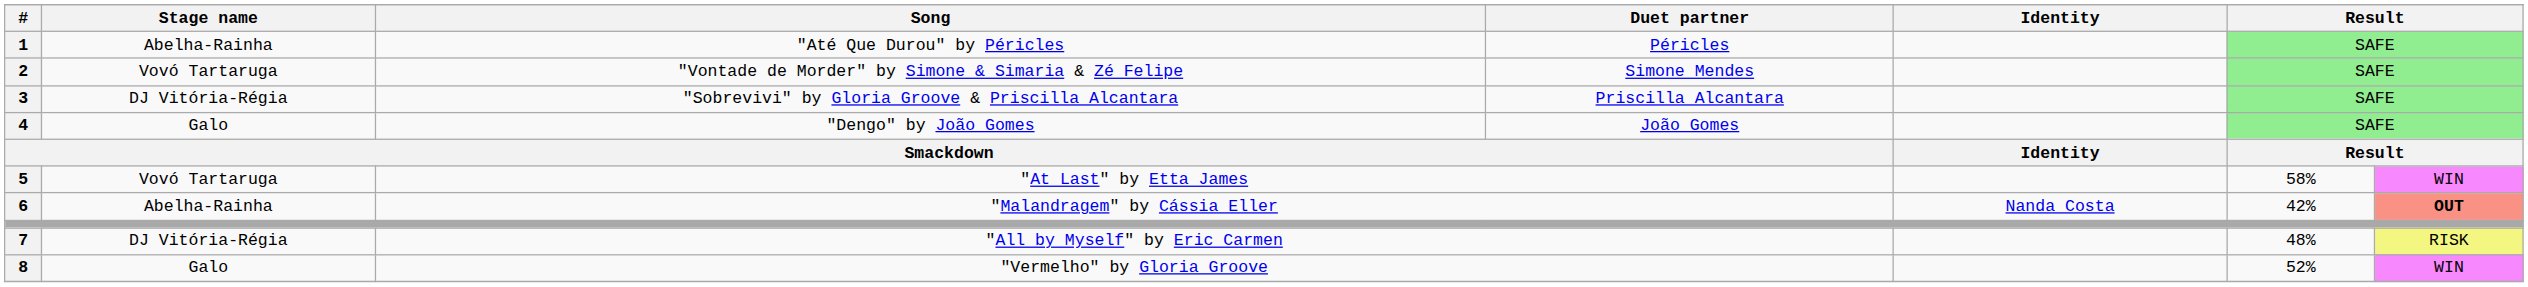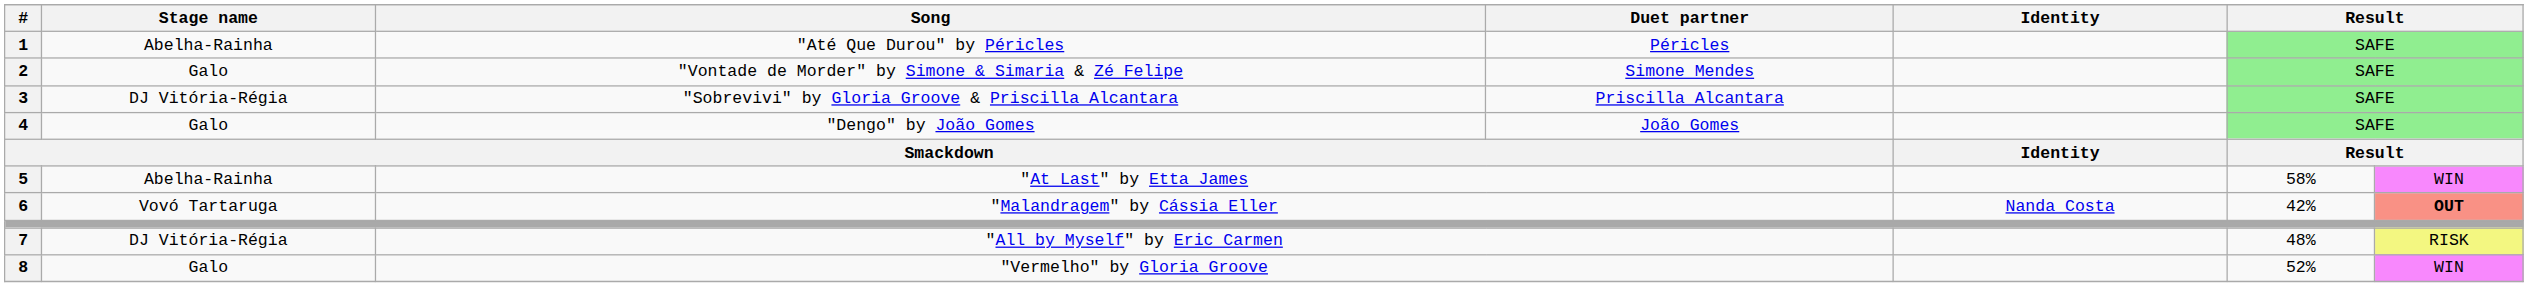"Vontade de Morder" by Simone & Simaria & Zé Felipe | Stage name: Vovó Tartaruga -> Galo
"At Last" by Etta James | Stage name: Vovó Tartaruga -> Abelha-Rainha
"Malandragem" by Cássia Eller | Stage name: Abelha-Rainha -> Vovó Tartaruga
